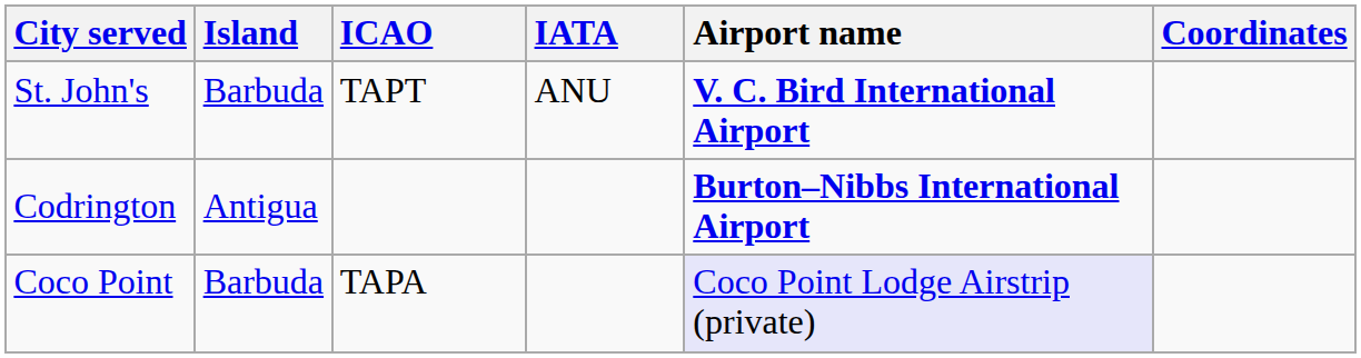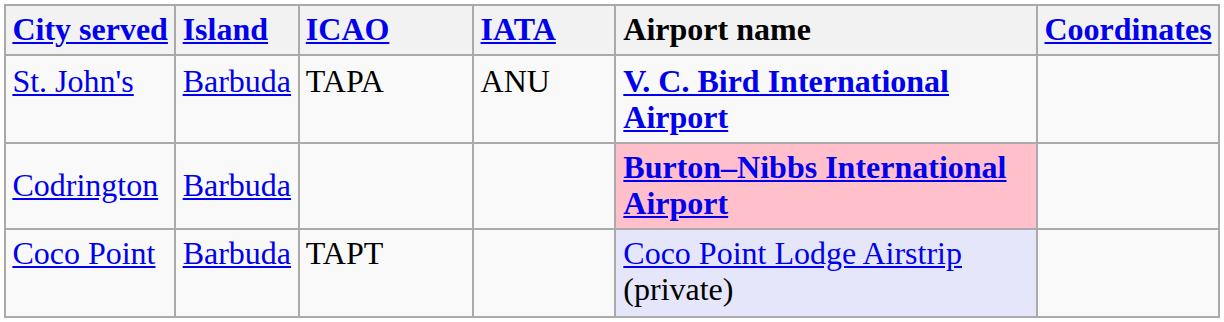St. John's | ICAO: TAPT -> TAPA
Codrington | Island: Antigua -> Barbuda
Codrington | Airport name: no background -> pink background
Coco Point | ICAO: TAPA -> TAPT
